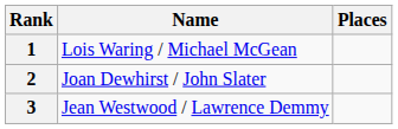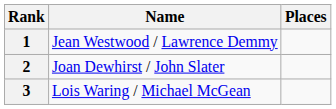1 | Name: Lois Waring / Michael McGean -> Jean Westwood / Lawrence Demmy
3 | Name: Jean Westwood / Lawrence Demmy -> Lois Waring / Michael McGean
